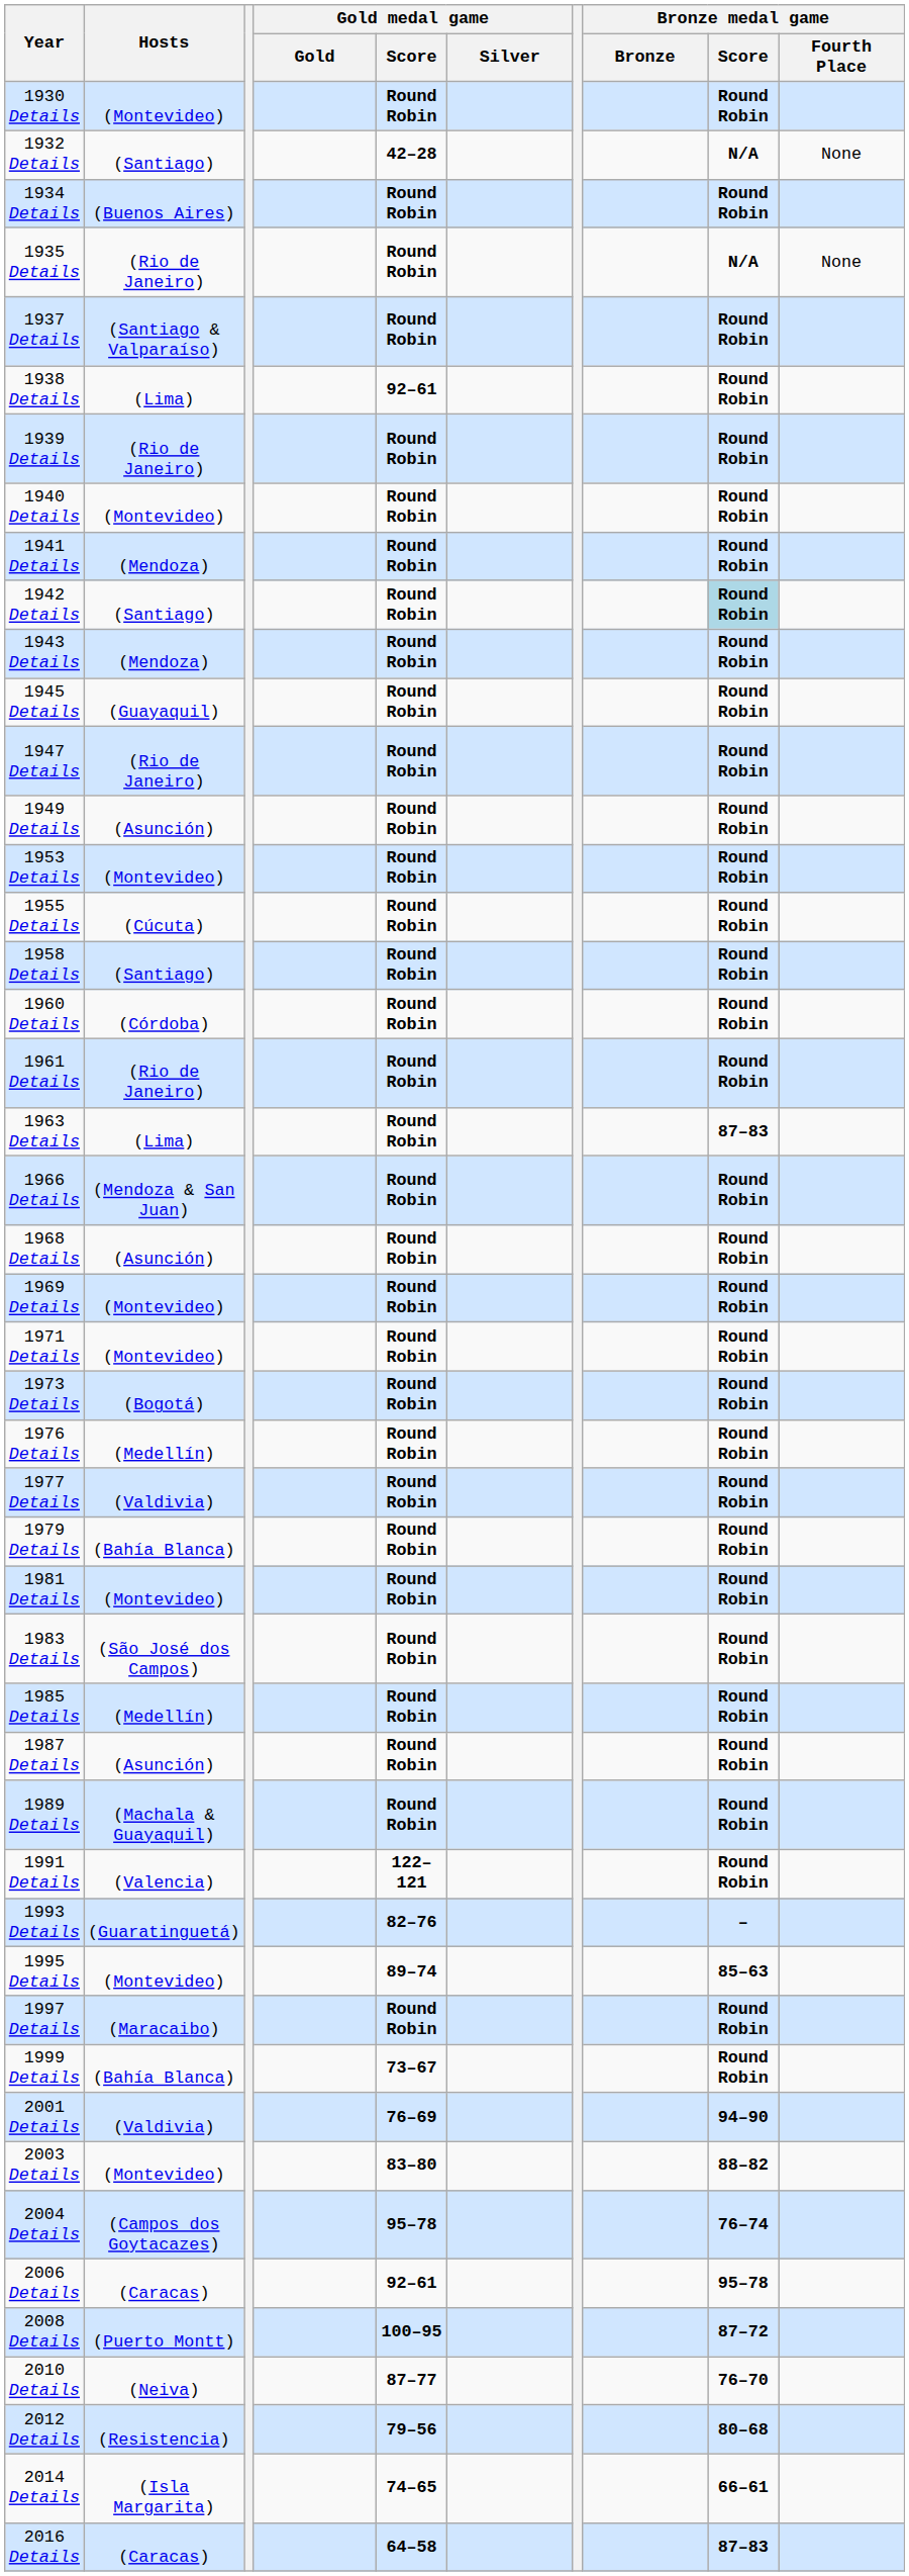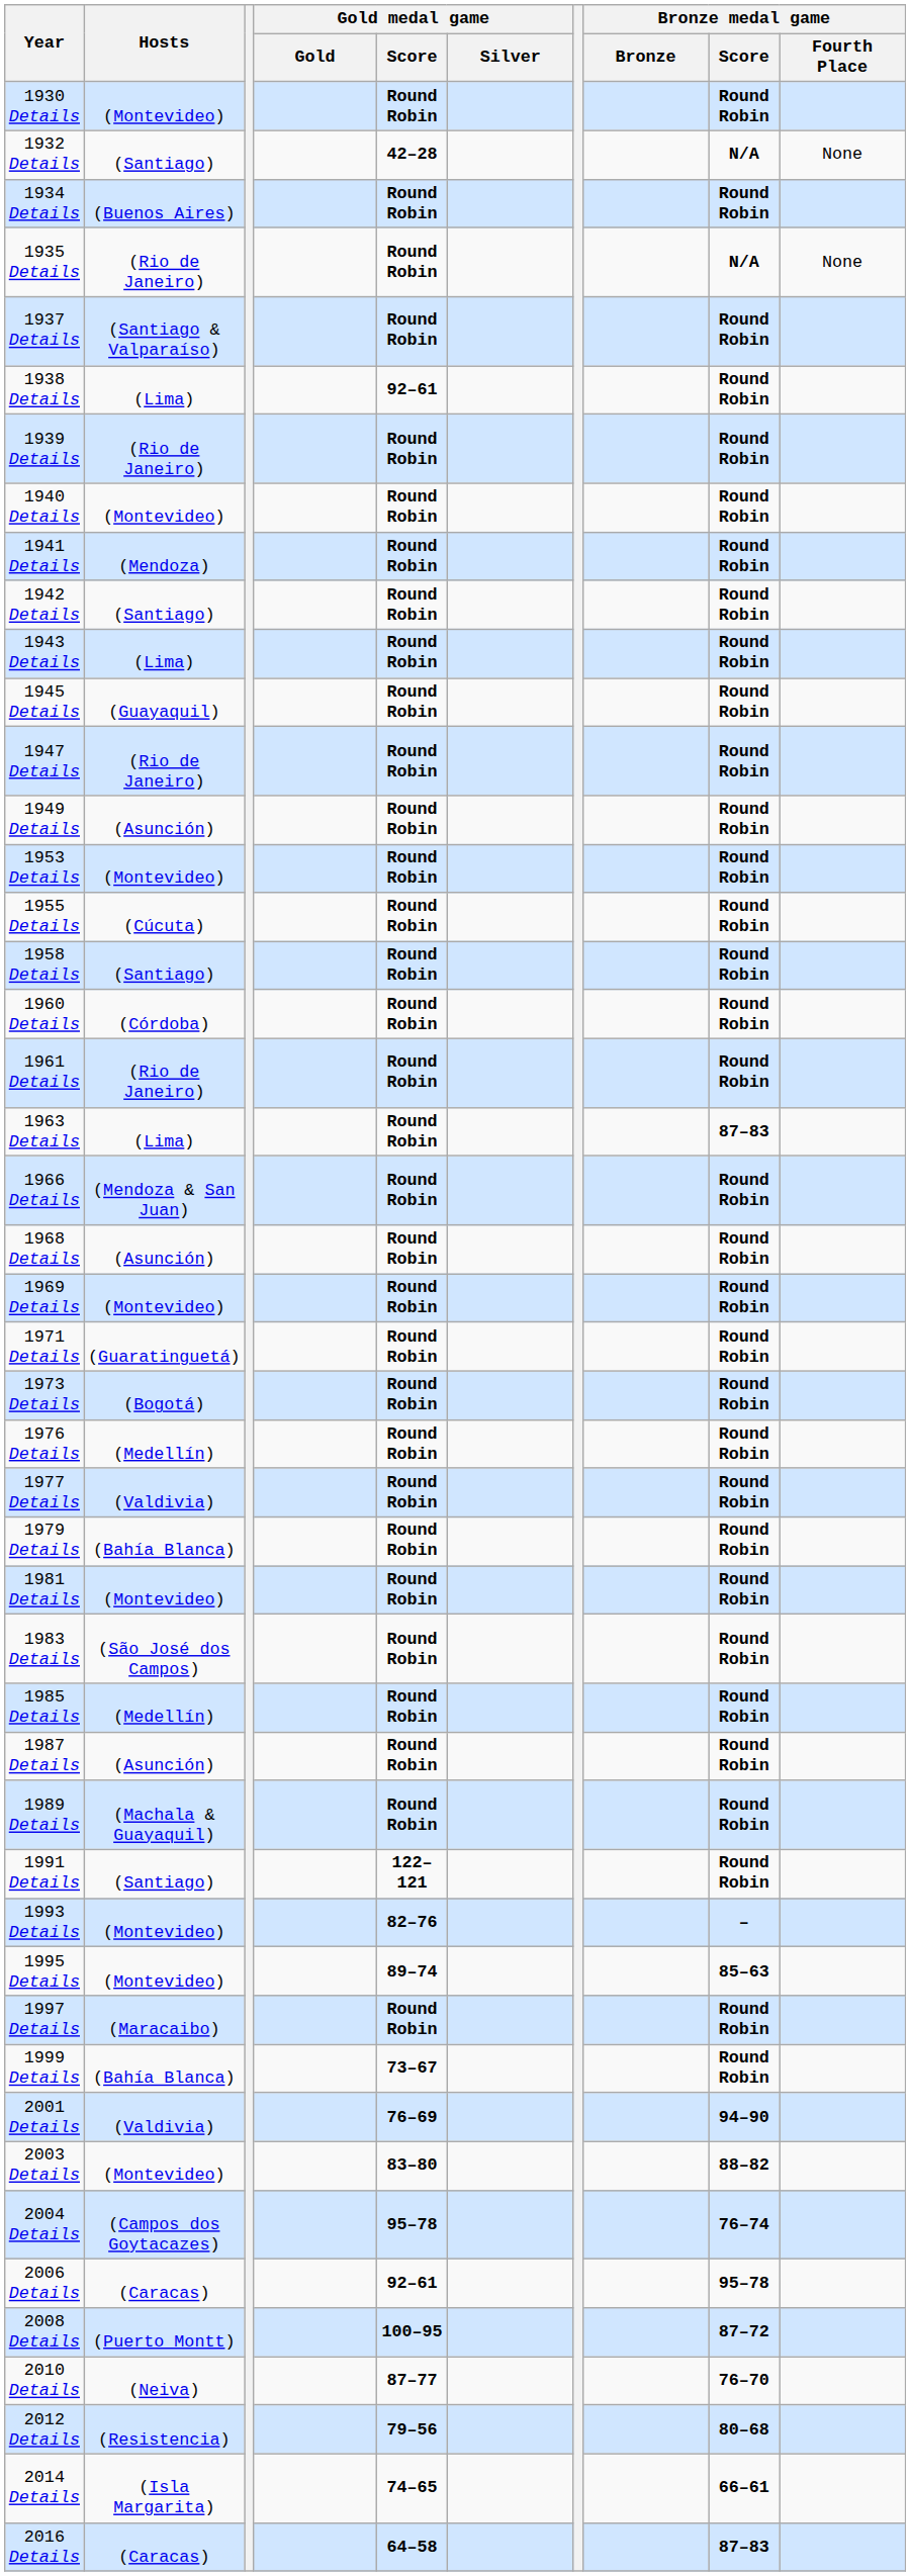1942 Details | Bronze medal game / Score: lightblue background -> no background
1943 Details | Hosts: (Mendoza) -> (Lima)
1971 Details | Hosts: (Montevideo) -> (Guaratinguetá)
1991 Details | Hosts: (Valencia) -> (Santiago)
1993 Details | Hosts: (Guaratinguetá) -> (Montevideo)
